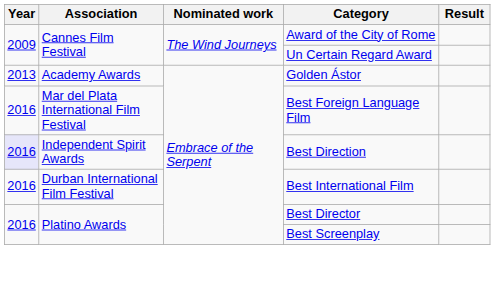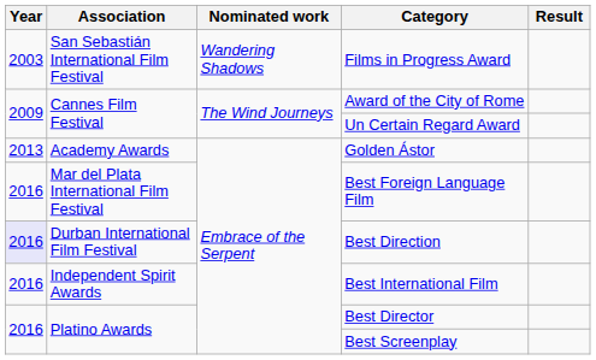+ row: 2003 | San Sebastián International Film Festival | Wandering Shadows | Films in Progress Award
Best Direction | Association: Independent Spirit Awards -> Durban International Film Festival
Best International Film | Association: Durban International Film Festival -> Independent Spirit Awards
